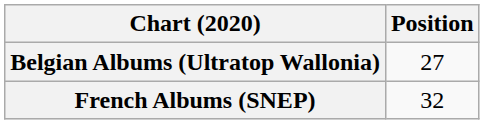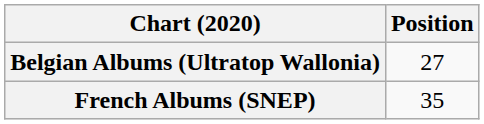French Albums (SNEP) | Position: 32 -> 35
